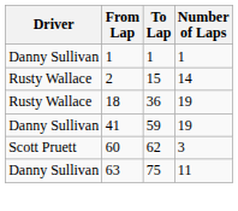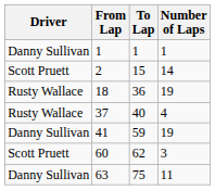2 | Driver: Rusty Wallace -> Scott Pruett
+ row: Rusty Wallace | 37 | 40 | 4
